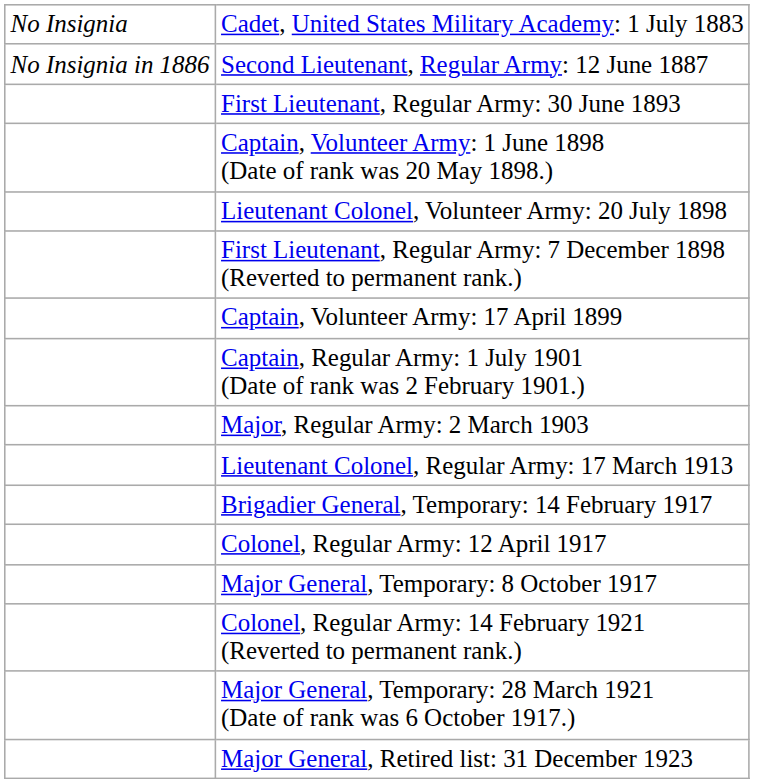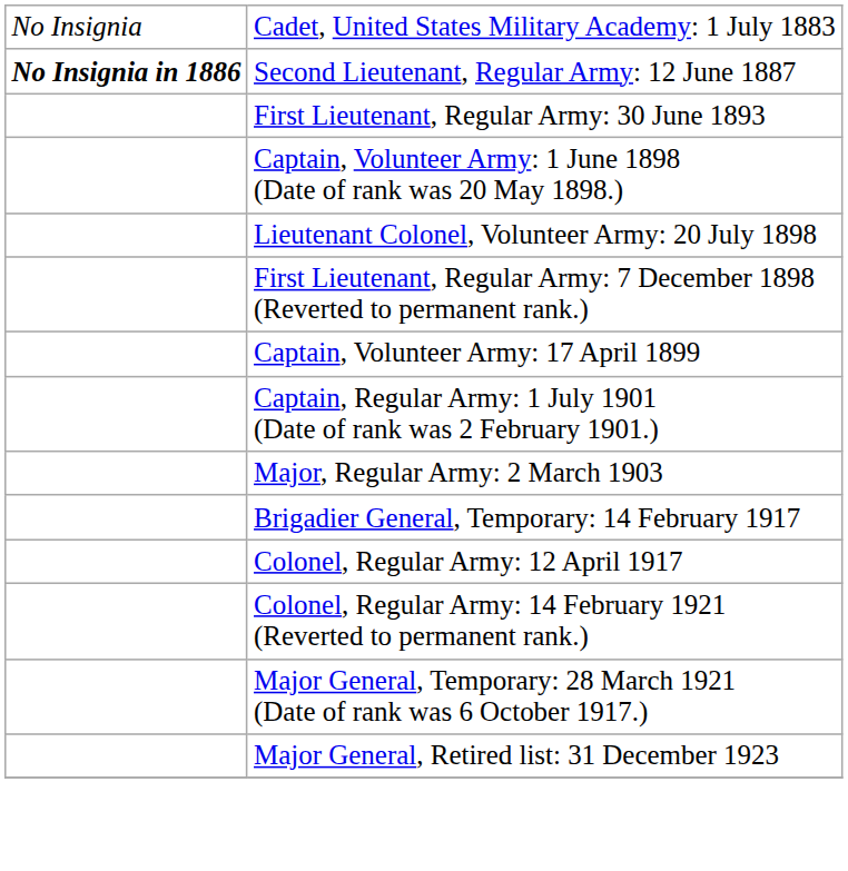Second Lieutenant, Regular Army: 12 June 1887 | column 1: normal -> bold
- row: Lieutenant Colonel, Regular Army: 17 March 1913
- row: Major General, Temporary: 8 October 1917
